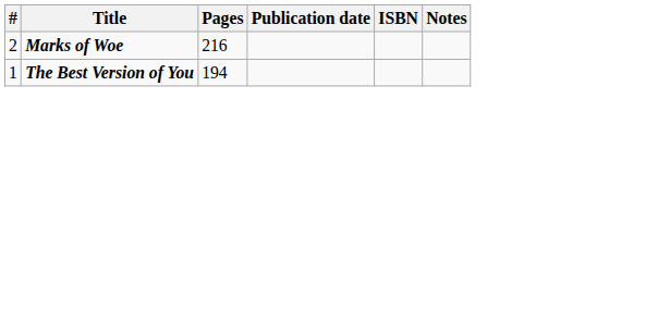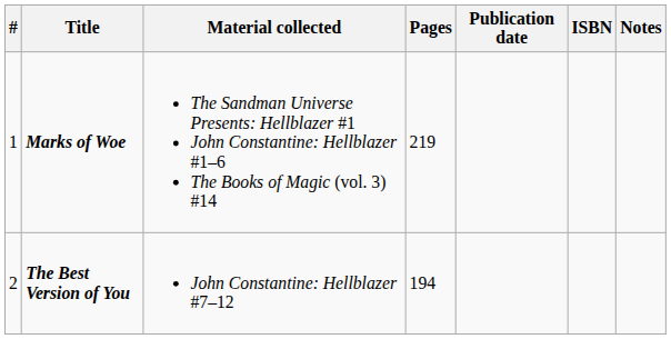+ column: Material collected | The Sandman Universe Presents: Hellblazer #1 John Constantine: Hellblazer #1–6 The Books of Magic (vol. 3) #14 | John Constantine: Hellblazer #7–12
Marks of Woe | #: 2 -> 1
Marks of Woe | Pages: 216 -> 219
The Best Version of You | #: 1 -> 2
